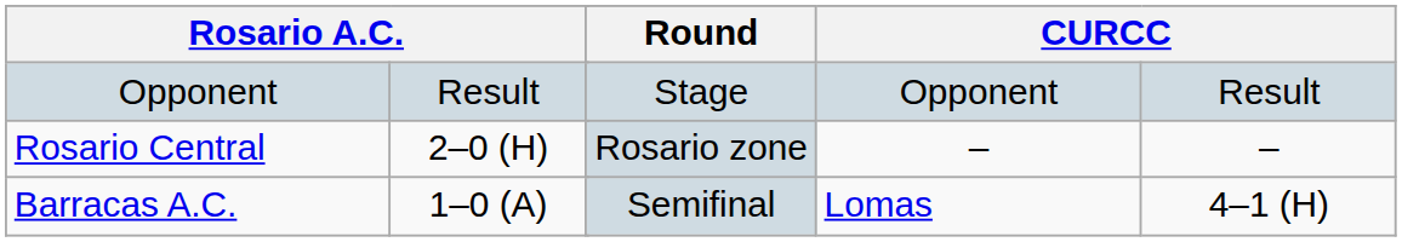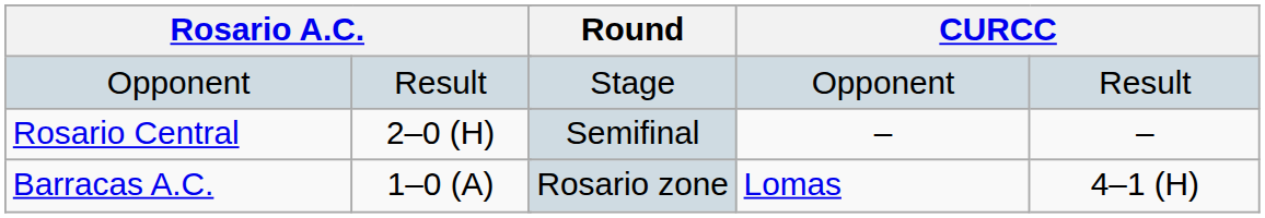Rosario Central | Round: Rosario zone -> Semifinal
Barracas A.C. | Round: Semifinal -> Rosario zone
